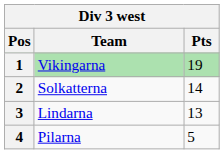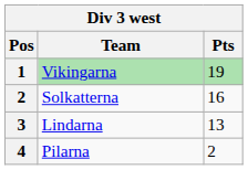Solkatterna | Pts: 14 -> 16
Pilarna | Pts: 5 -> 2
